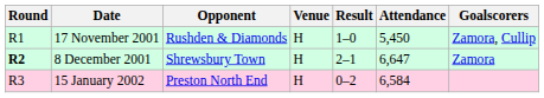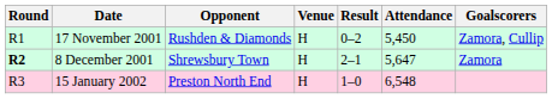17 November 2001 | Result: 1–0 -> 0–2
8 December 2001 | Attendance: 6,647 -> 5,647
15 January 2002 | Result: 0–2 -> 1–0
15 January 2002 | Attendance: 6,584 -> 6,548
